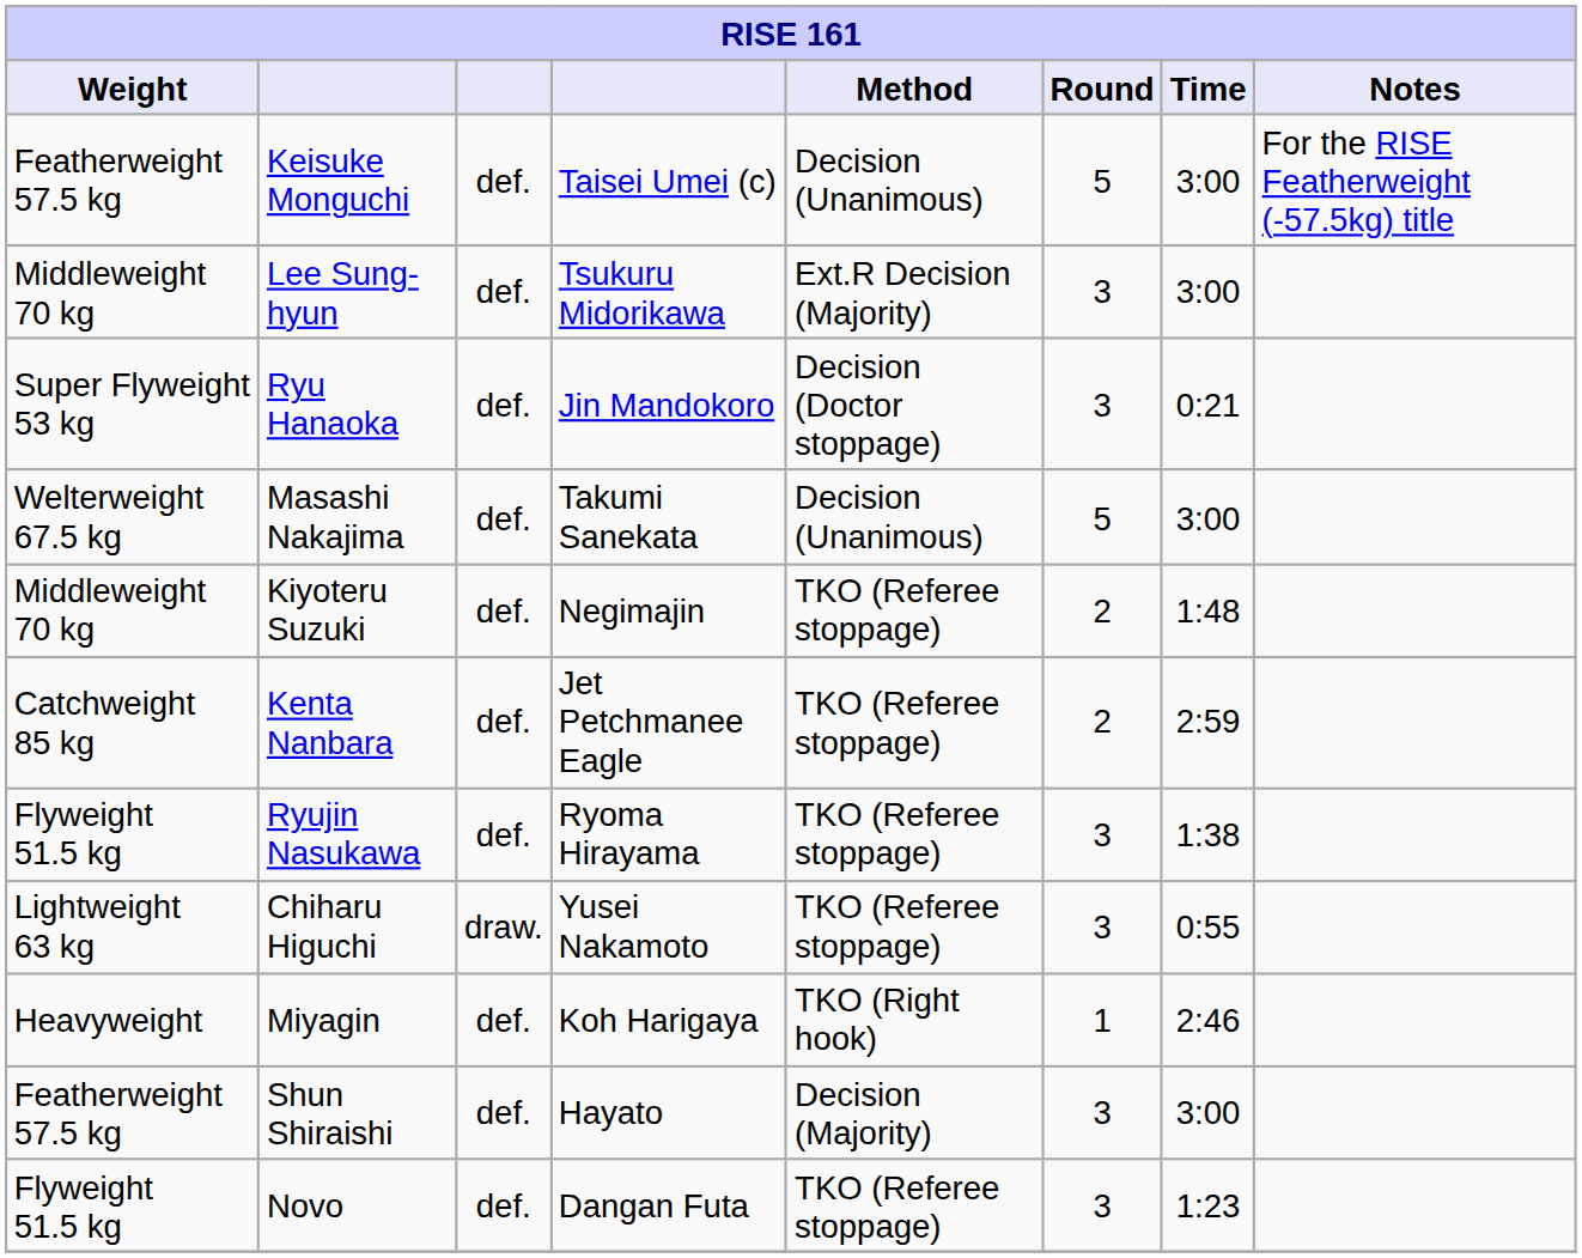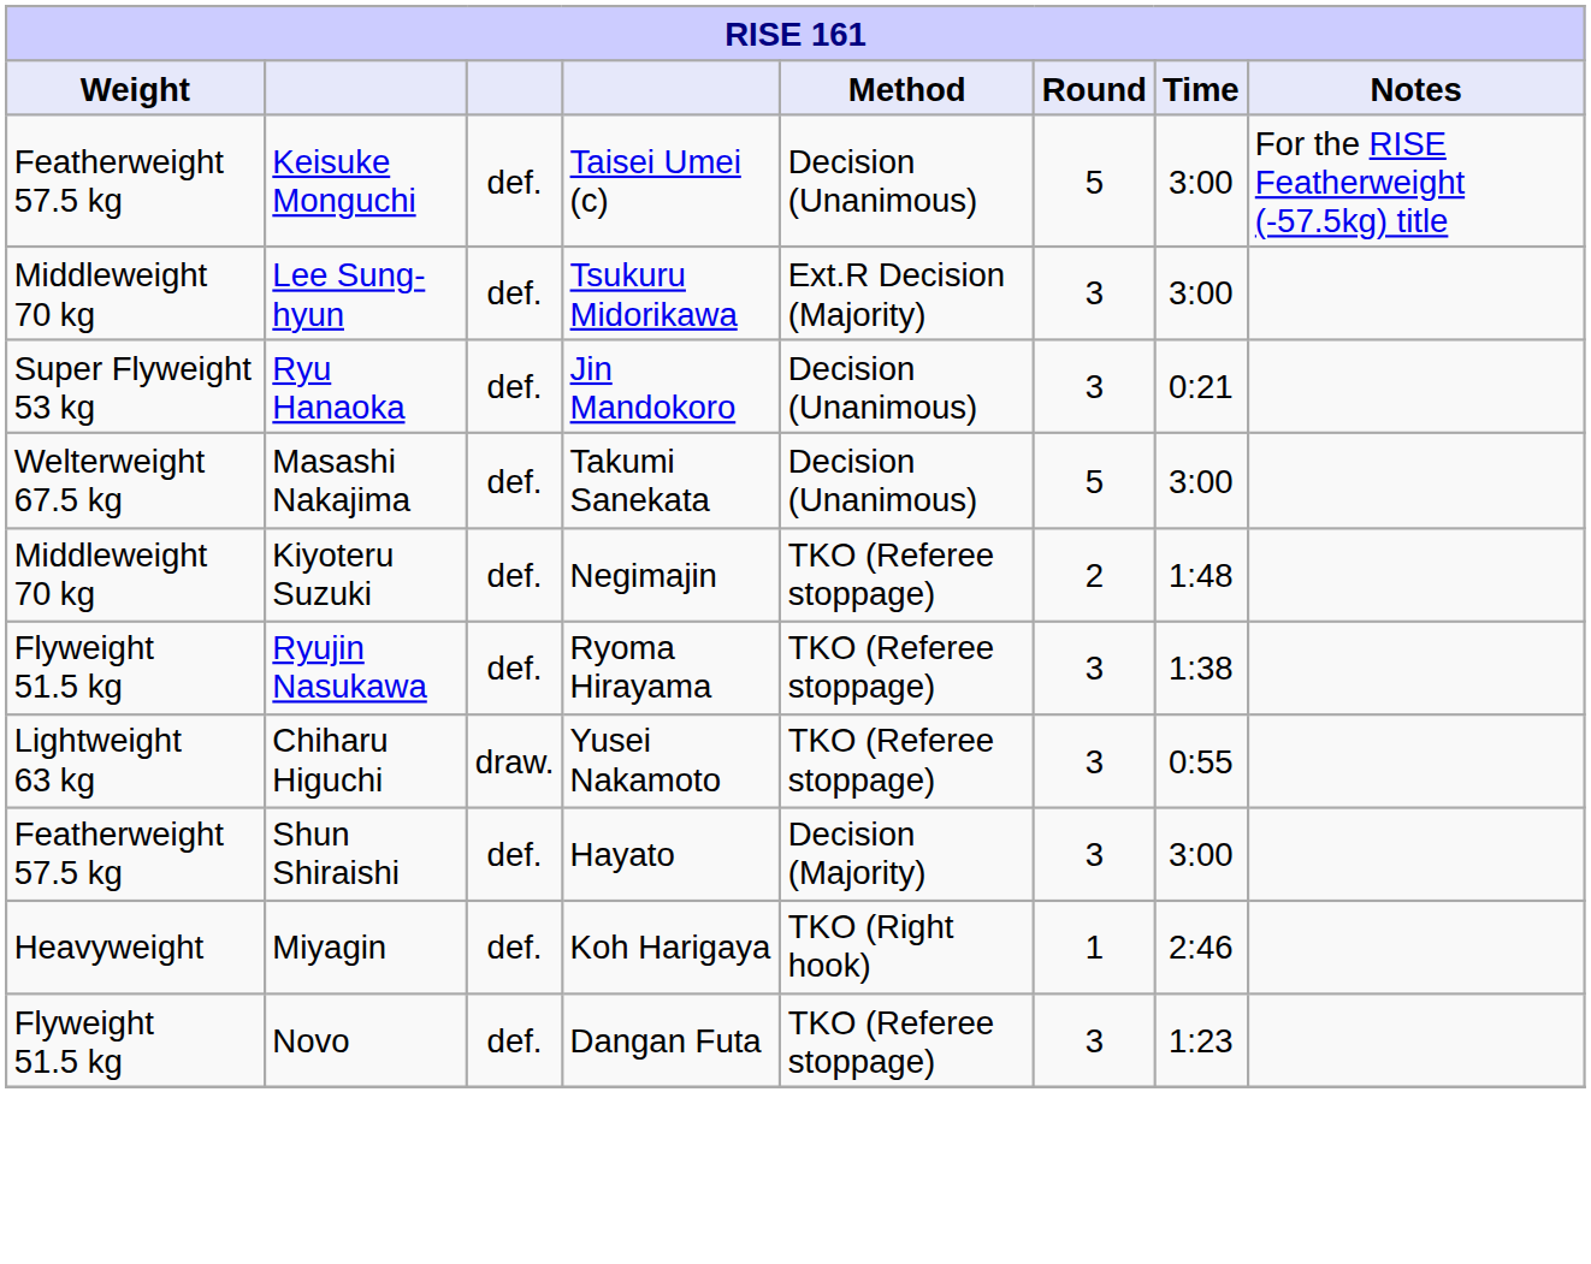Ryu Hanaoka | Method: Decision (Doctor stoppage) -> Decision (Unanimous)
- row: Catchweight 85 kg | Kenta Nanbara | def. | Jet Petchmanee Eagle | TKO (Referee stoppage) | 2 | 2:59
rows swapped: Miyagin <-> Shun Shiraishi
